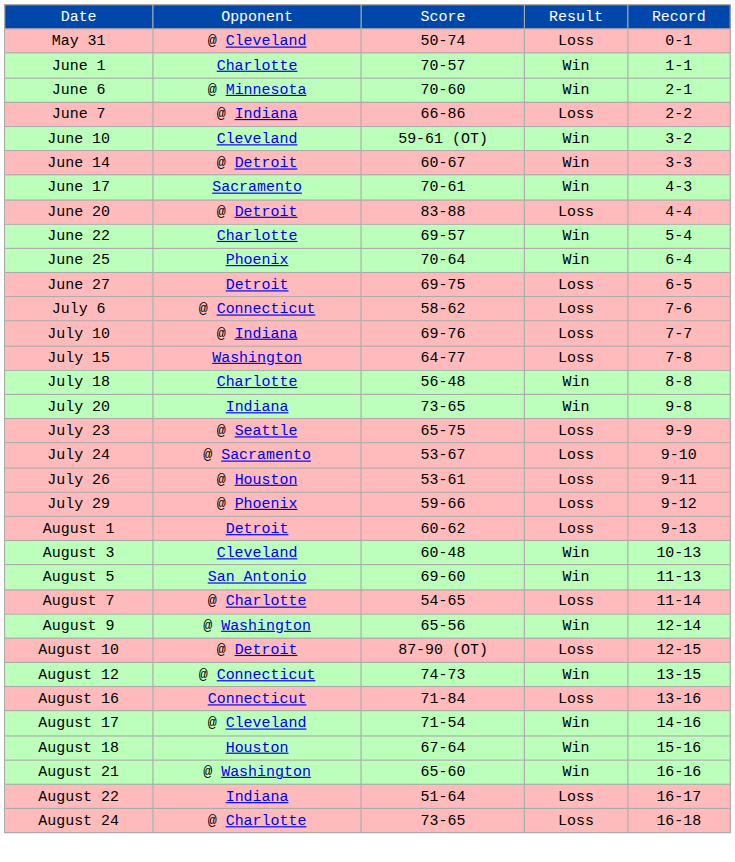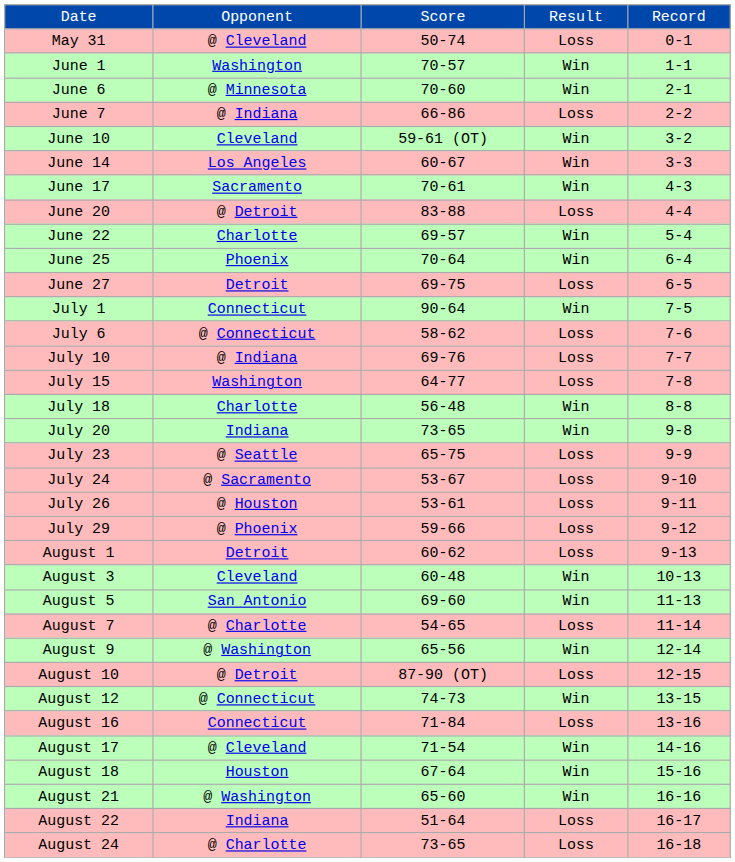June 1 | column 2: Charlotte -> Washington
June 14 | column 2: @ Detroit -> Los Angeles
+ row: July 1 | Connecticut | 90-64 | Win | 7-5
